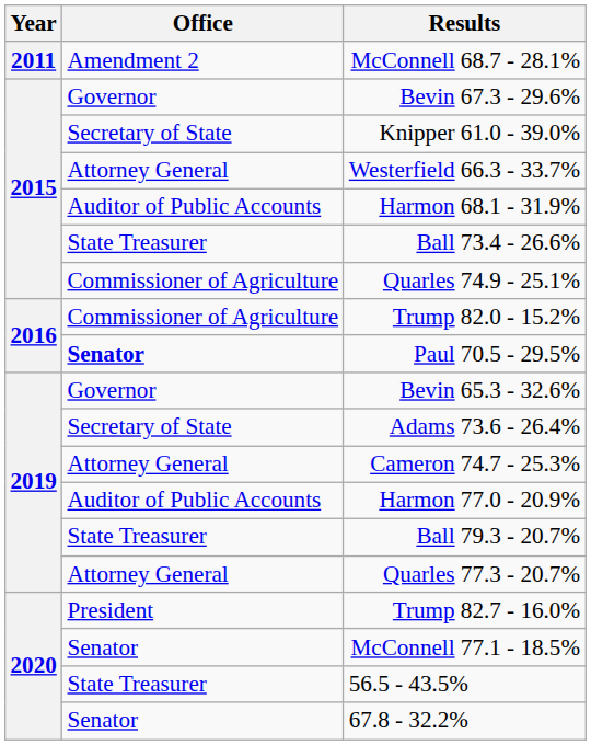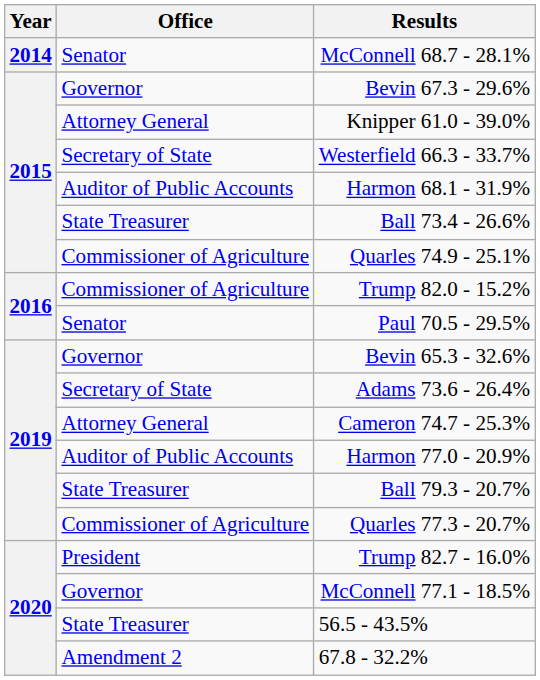McConnell 68.7 - 28.1% | Year: 2011 -> 2014
McConnell 68.7 - 28.1% | Office: Amendment 2 -> Senator
Knipper 61.0 - 39.0% | Office: Secretary of State -> Attorney General
Westerfield 66.3 - 33.7% | Office: Attorney General -> Secretary of State
Paul 70.5 - 29.5% | Office: bold -> normal
Quarles 77.3 - 20.7% | Office: Attorney General -> Commissioner of Agriculture
McConnell 77.1 - 18.5% | Office: Senator -> Governor
67.8 - 32.2% | Office: Senator -> Amendment 2
